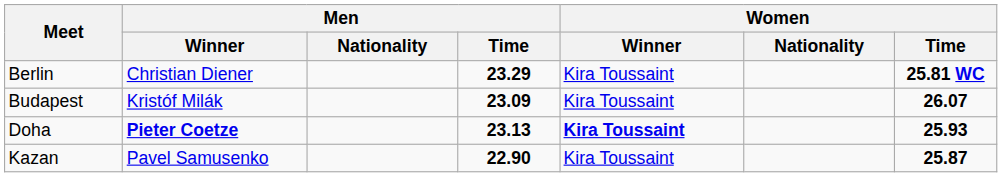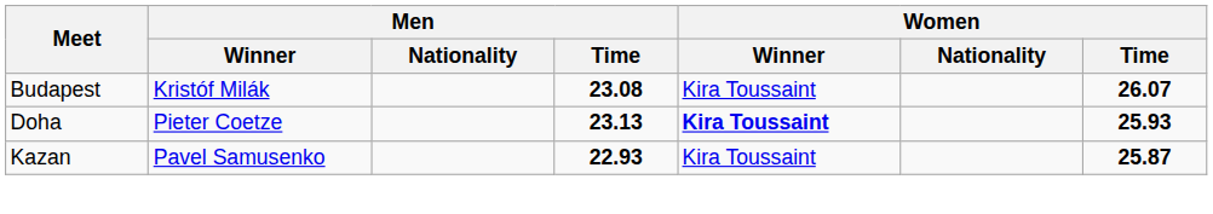- row: Berlin | Christian Diener | 23.29 | Kira Toussaint | 25.81 WC
Budapest | Men / Time: 23.09 -> 23.08
Doha | Men / Winner: bold -> normal
Kazan | Men / Time: 22.90 -> 22.93
